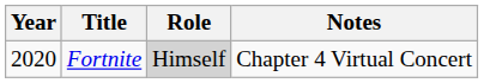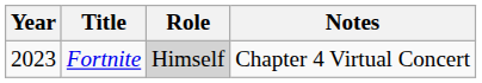Fortnite | Year: 2020 -> 2023
